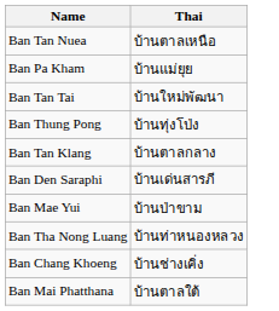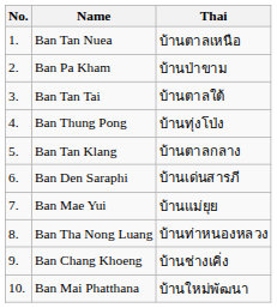+ column: No. | 1. | 2. | 3. | 4. | 5. | 6. | 7. | 8. | 9. | 10.
Ban Pa Kham | Thai: บ้านแม่ยุย -> บ้านป่าขาม
Ban Tan Tai | Thai: บ้านใหม่พัฒนา -> บ้านตาลใต้
Ban Mae Yui | Thai: บ้านป่าขาม -> บ้านแม่ยุย
Ban Mai Phatthana | Thai: บ้านตาลใต้ -> บ้านใหม่พัฒนา
